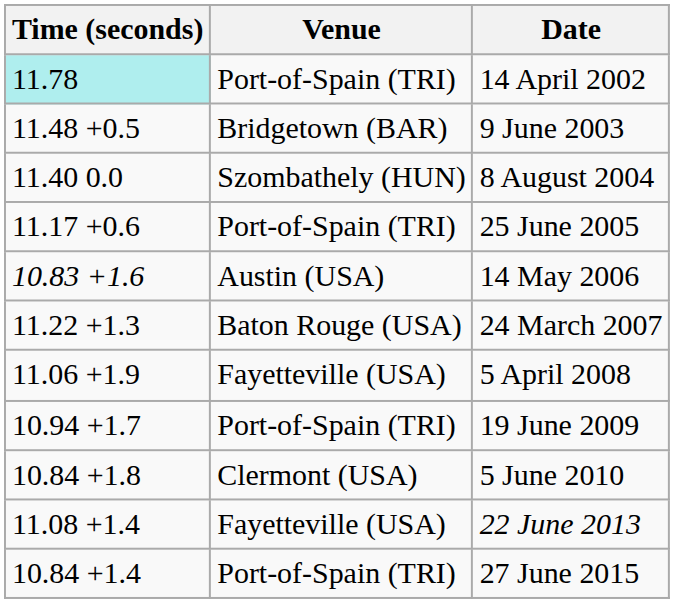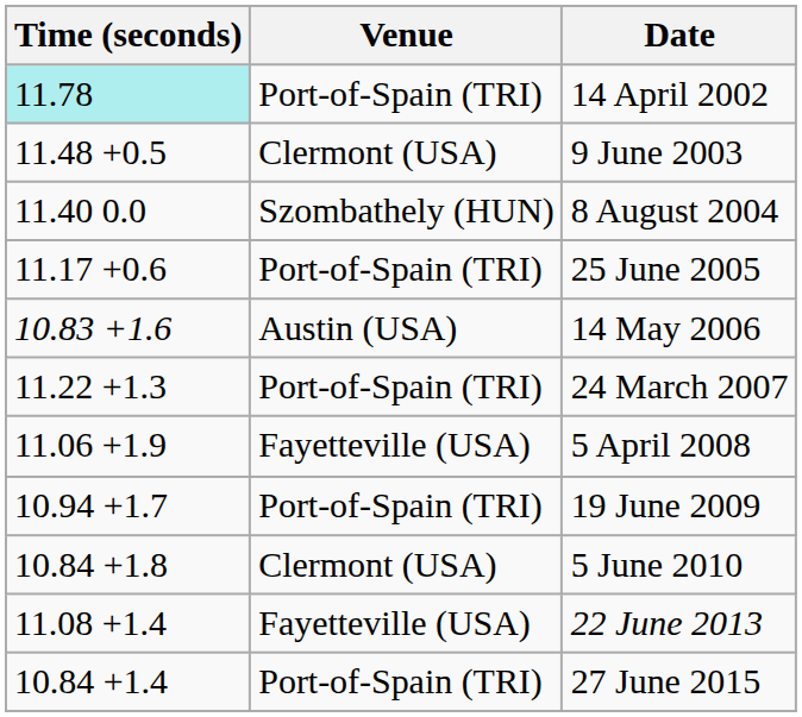9 June 2003 | Venue: Bridgetown (BAR) -> Clermont (USA)
24 March 2007 | Venue: Baton Rouge (USA) -> Port-of-Spain (TRI)
